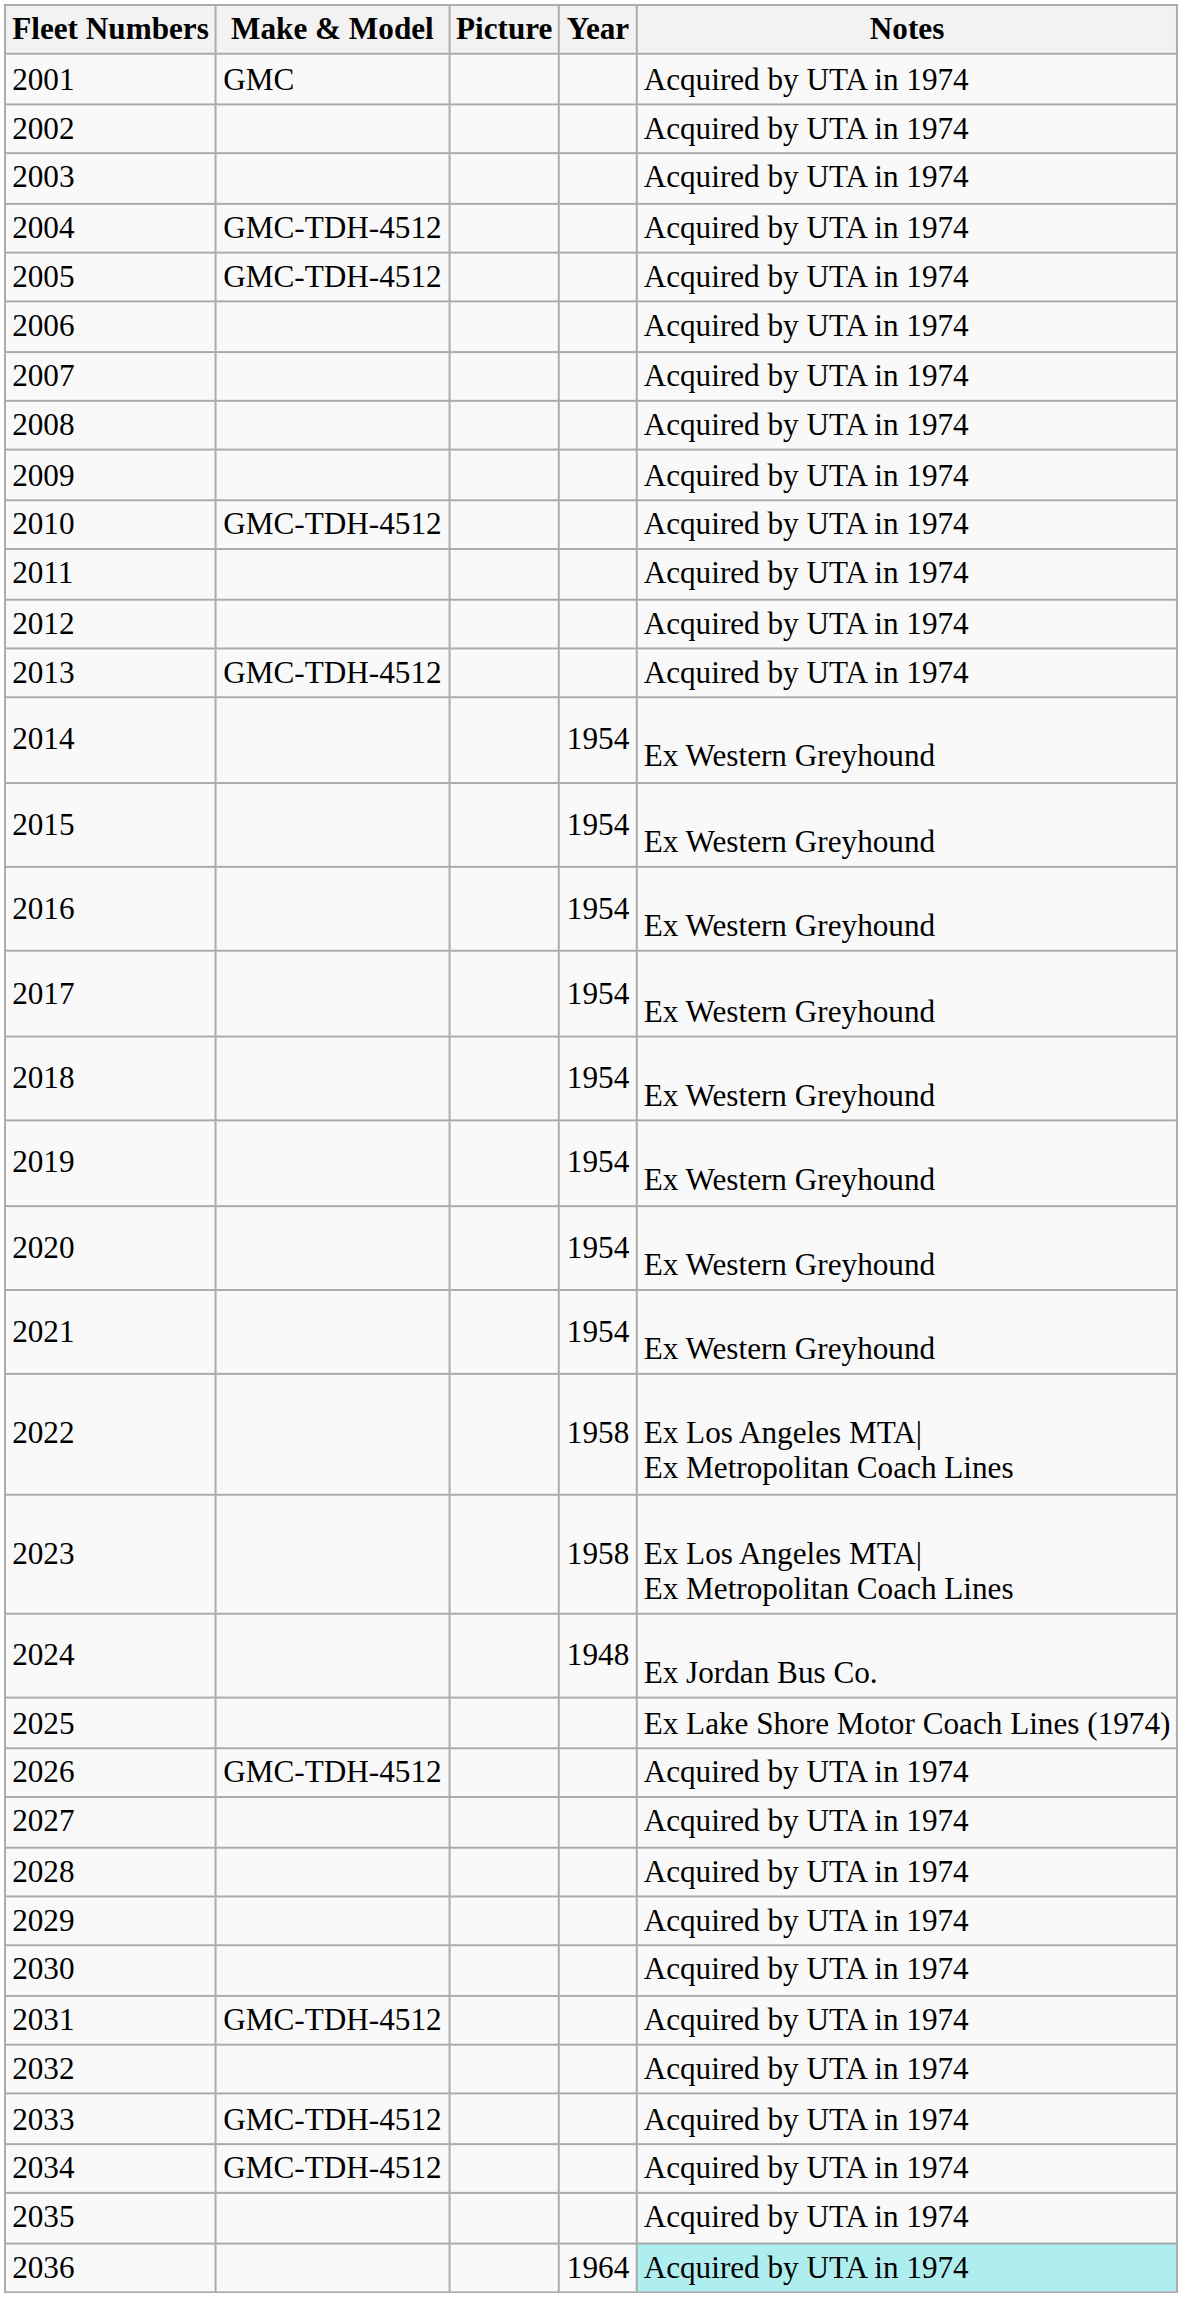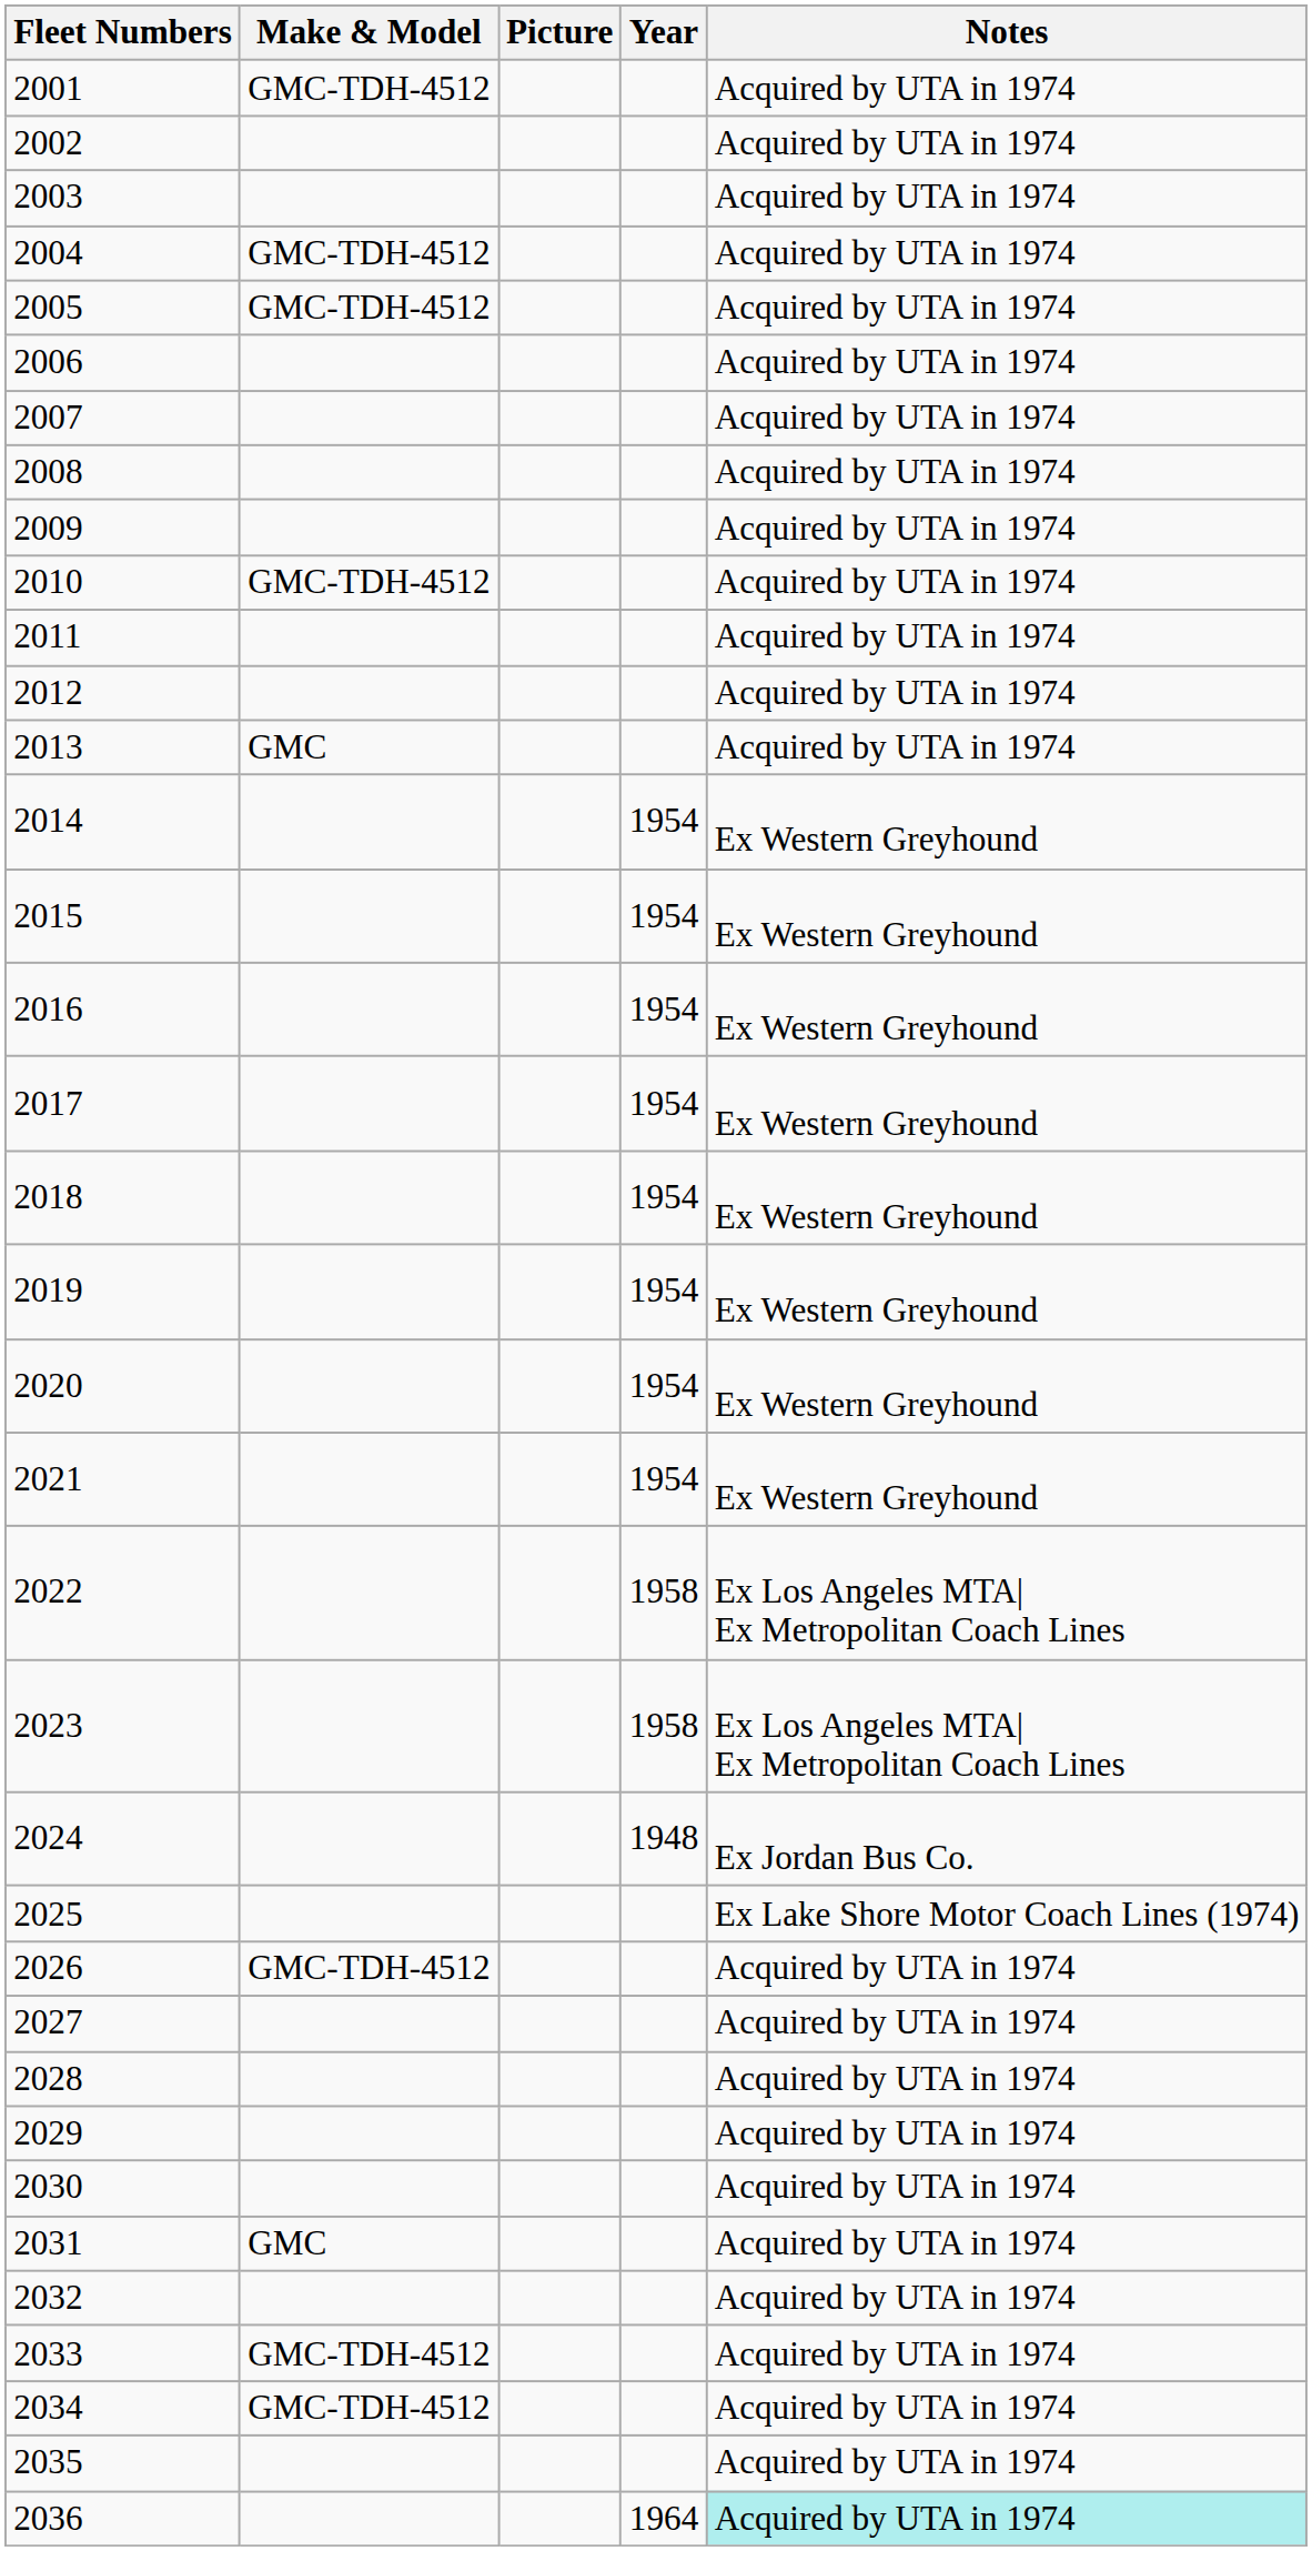2001 | Make & Model: GMC -> GMC-TDH-4512
2013 | Make & Model: GMC-TDH-4512 -> GMC
2031 | Make & Model: GMC-TDH-4512 -> GMC
